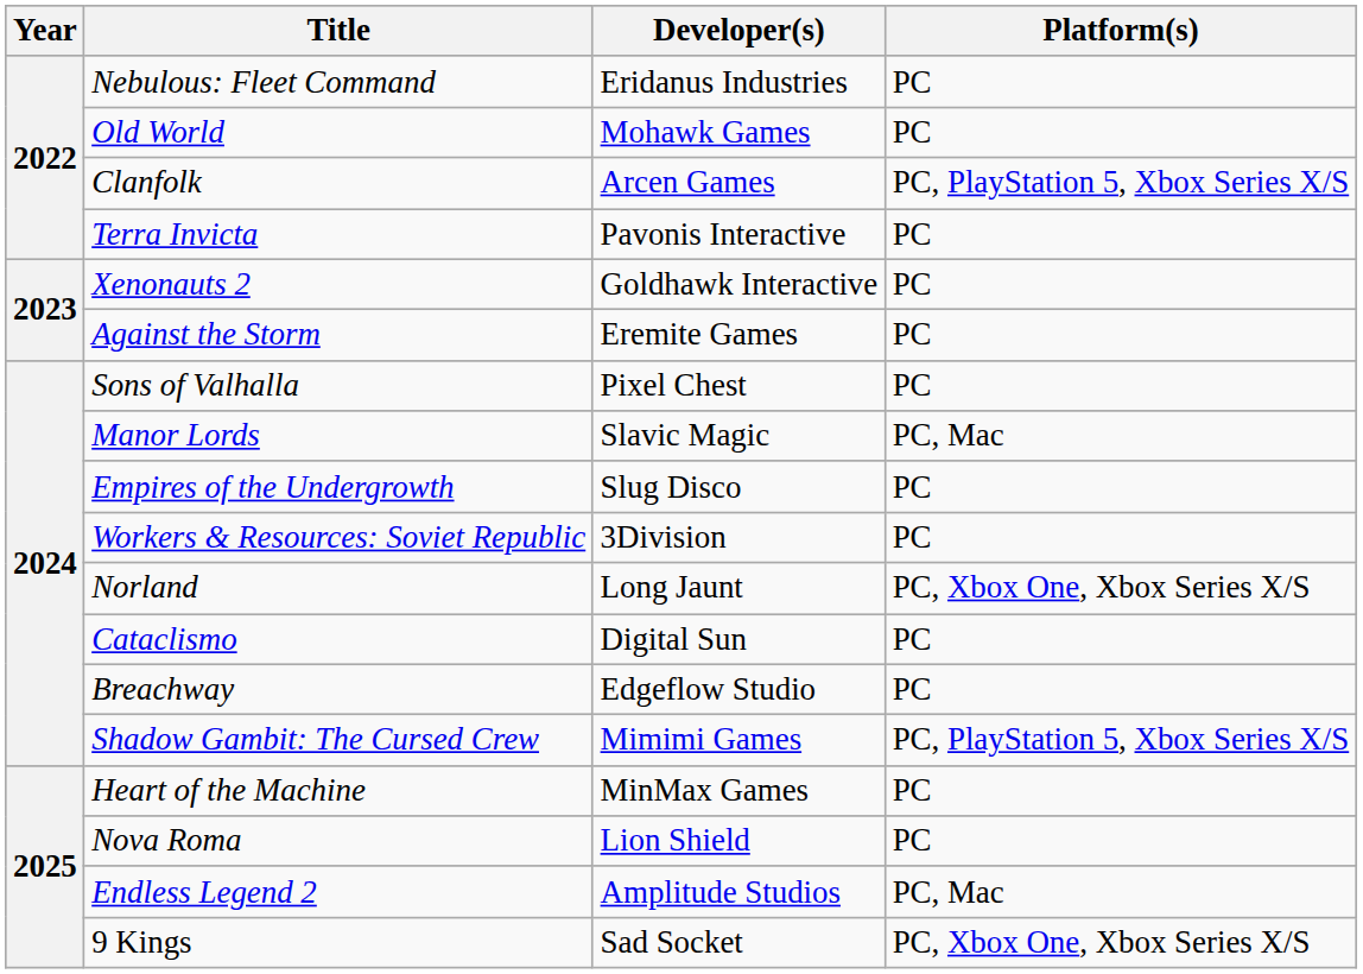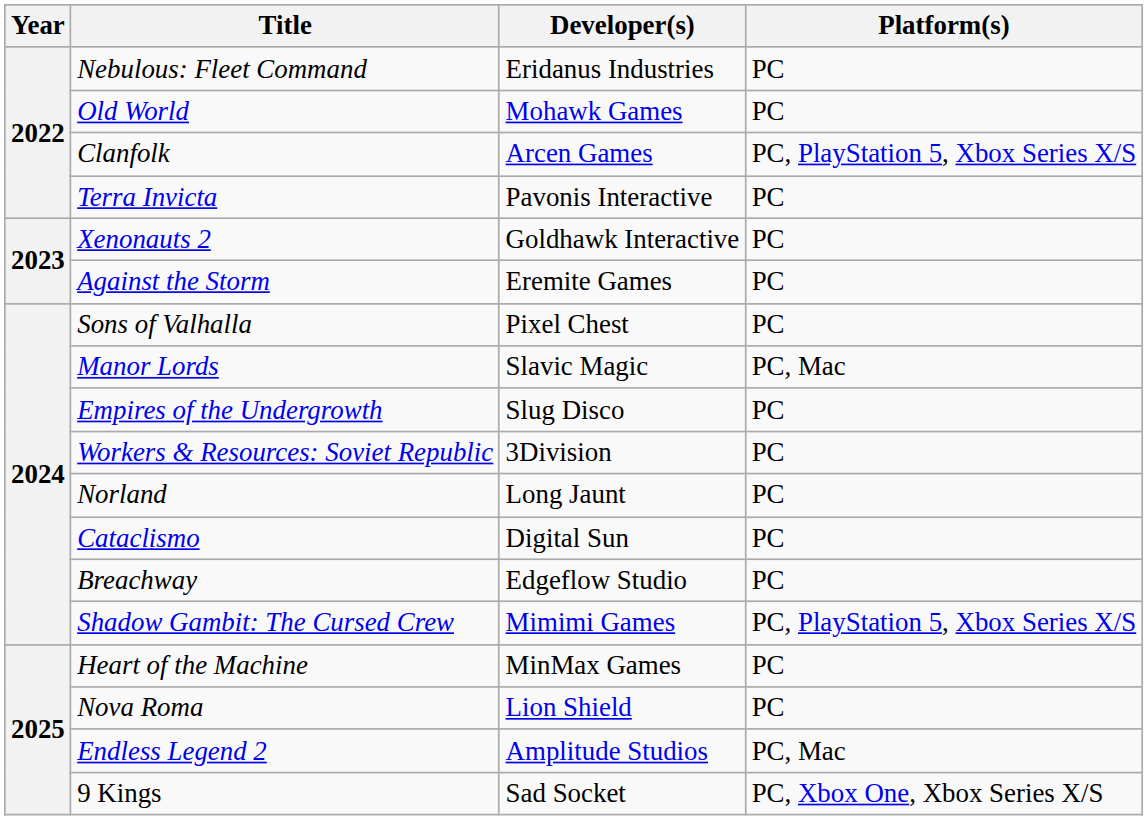Norland | Platform(s): PC, Xbox One, Xbox Series X/S -> PC
